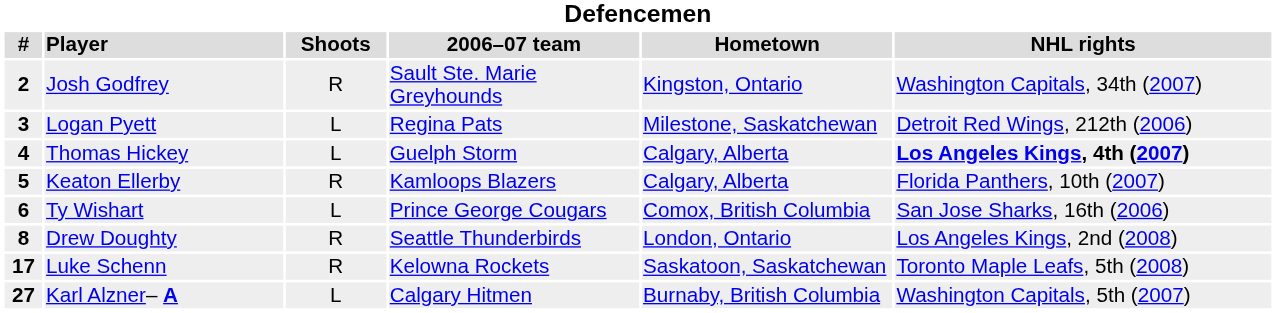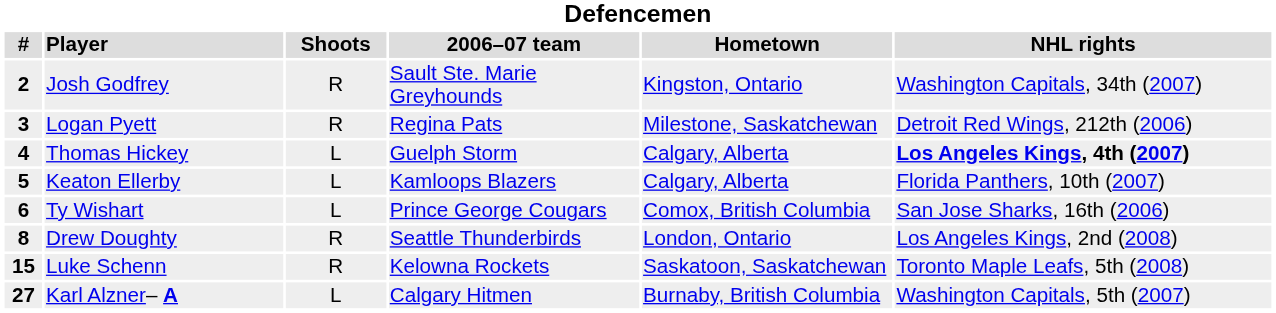Logan Pyett | Shoots: L -> R
Keaton Ellerby | Shoots: R -> L
Luke Schenn | #: 17 -> 15
